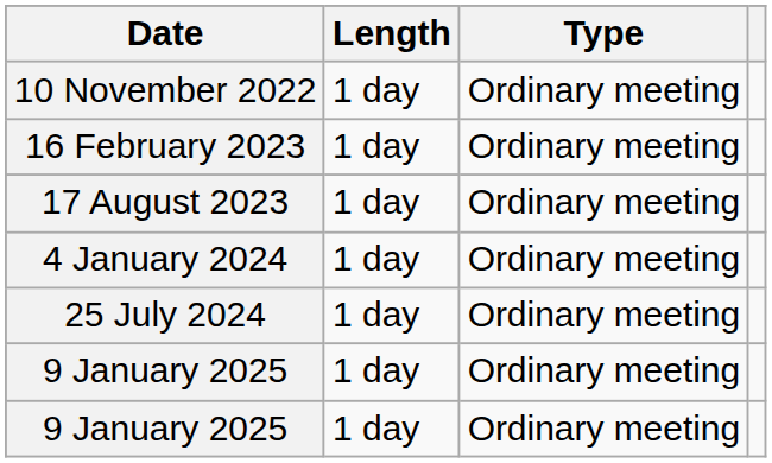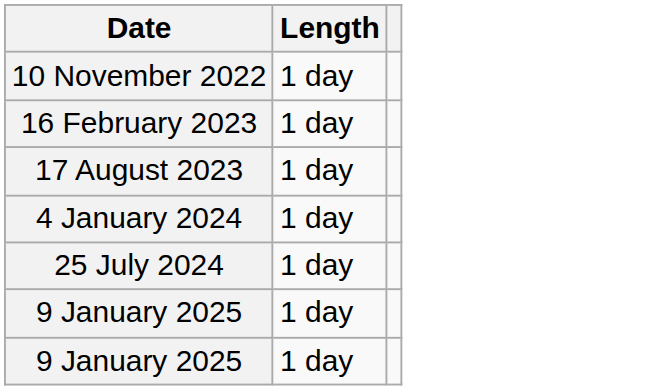- column: Type | Ordinary meeting | Ordinary meeting | Ordinary meeting | Ordinary meeting | Ordinary meeting | Ordinary meeting | Ordinary meeting
